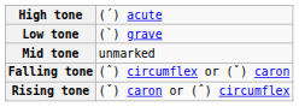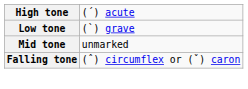- row: Rising tone | (ˇ) caron or (ˆ) circumflex
